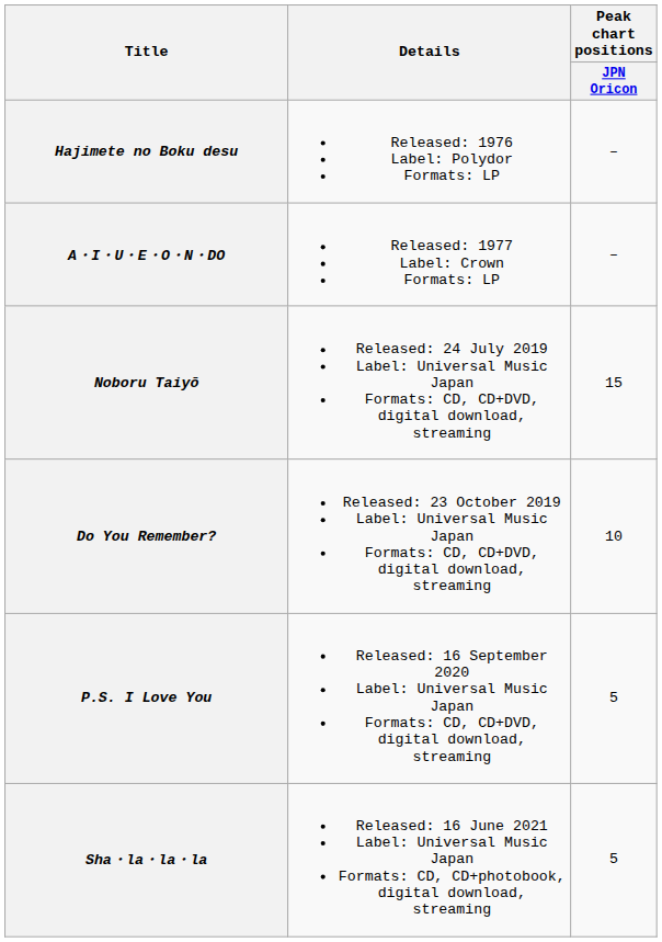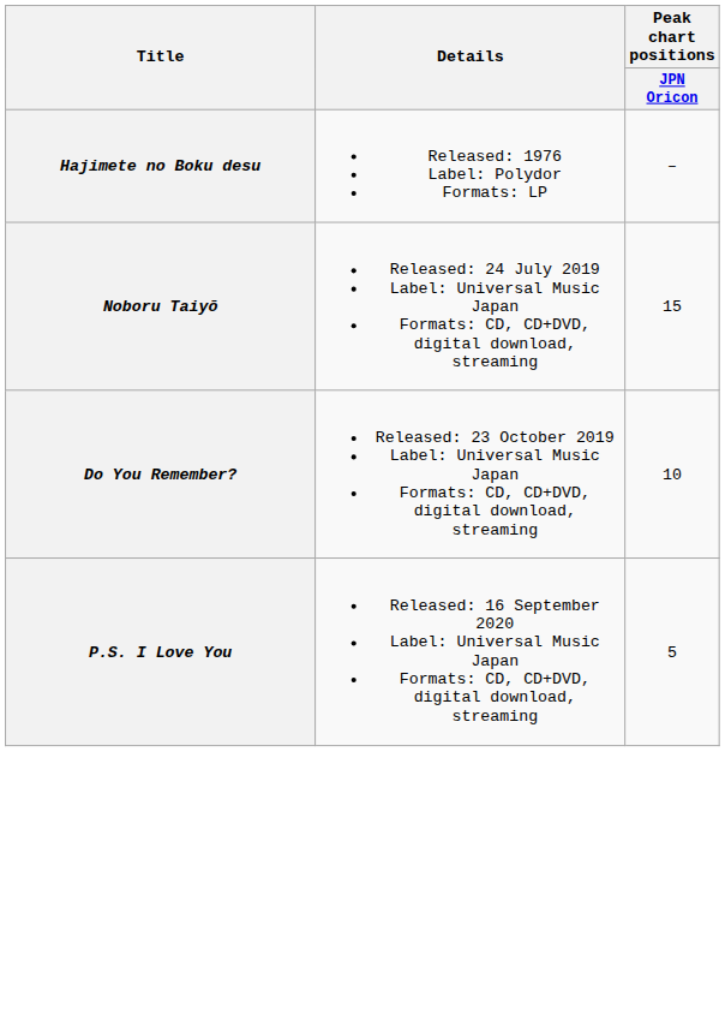- row: A・I・U・E・O・N・DO | Released: 1977 Label: Crown Formats: LP | –
- row: Sha・la・la・la | Released: 16 June 2021 Label: Universal Music Japan Formats: CD, CD+photobook, digital download, streaming | 5
